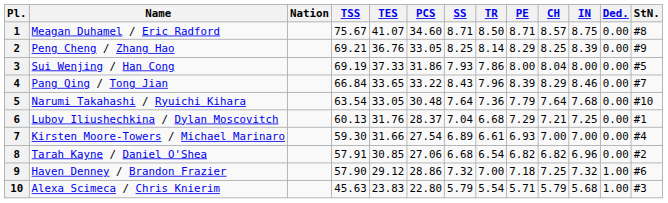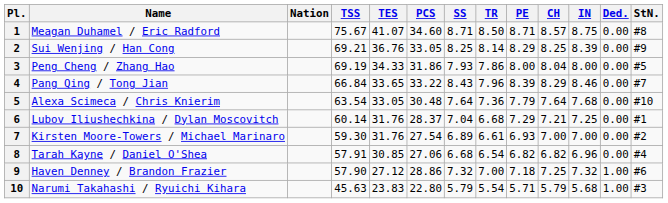2 | Name: Peng Cheng / Zhang Hao -> Sui Wenjing / Han Cong
3 | Name: Sui Wenjing / Han Cong -> Peng Cheng / Zhang Hao
3 | TES: 37.33 -> 34.33
5 | Name: Narumi Takahashi / Ryuichi Kihara -> Alexa Scimeca / Chris Knierim
6 | TSS: 60.13 -> 60.14
7 | TES: 31.66 -> 31.76
7 | StN.: #4 -> #2
8 | StN.: #2 -> #4
9 | TES: 29.12 -> 27.12
10 | Name: Alexa Scimeca / Chris Knierim -> Narumi Takahashi / Ryuichi Kihara
